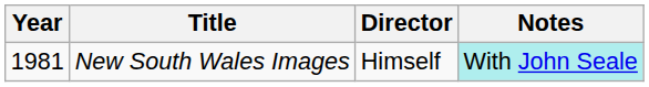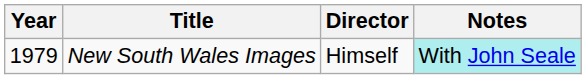New South Wales Images | Year: 1981 -> 1979
